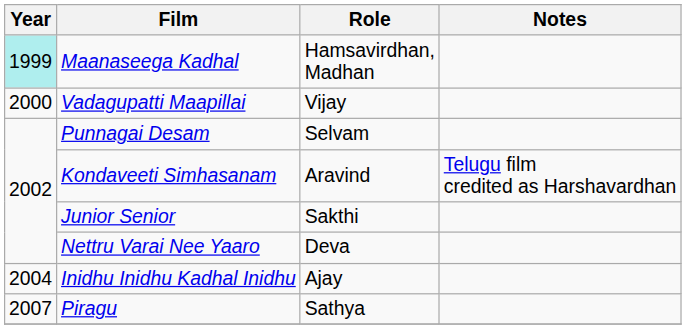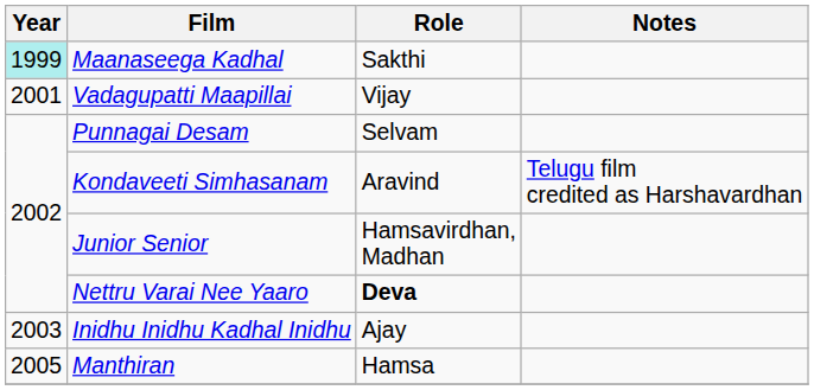Maanaseega Kadhal | Role: Hamsavirdhan, Madhan -> Sakthi
Vadagupatti Maapillai | Year: 2000 -> 2001
Junior Senior | Role: Sakthi -> Hamsavirdhan, Madhan
Nettru Varai Nee Yaaro | Role: normal -> bold
Inidhu Inidhu Kadhal Inidhu | Year: 2004 -> 2003
+ row: 2005 | Manthiran | Hamsa
- row: 2007 | Piragu | Sathya
